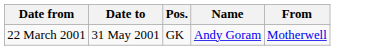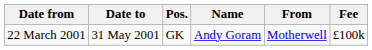+ column: Fee | £100k
